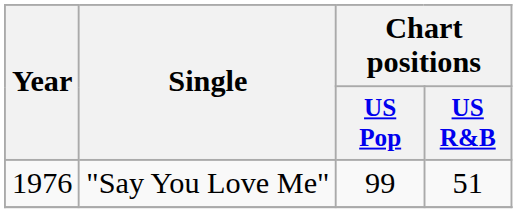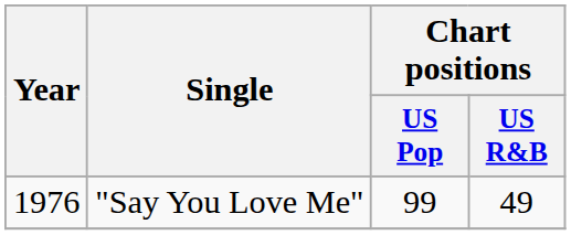"Say You Love Me" | Chart positions / US R&B: 51 -> 49
